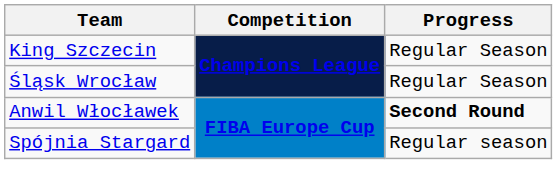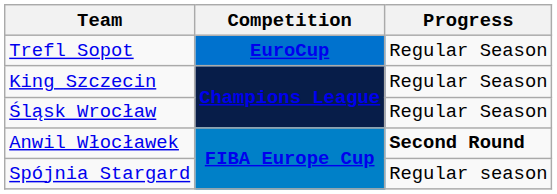+ row: Trefl Sopot | EuroCup | Regular Season
